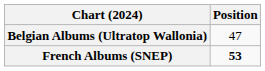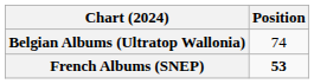Belgian Albums (Ultratop Wallonia) | Position: 47 -> 74
